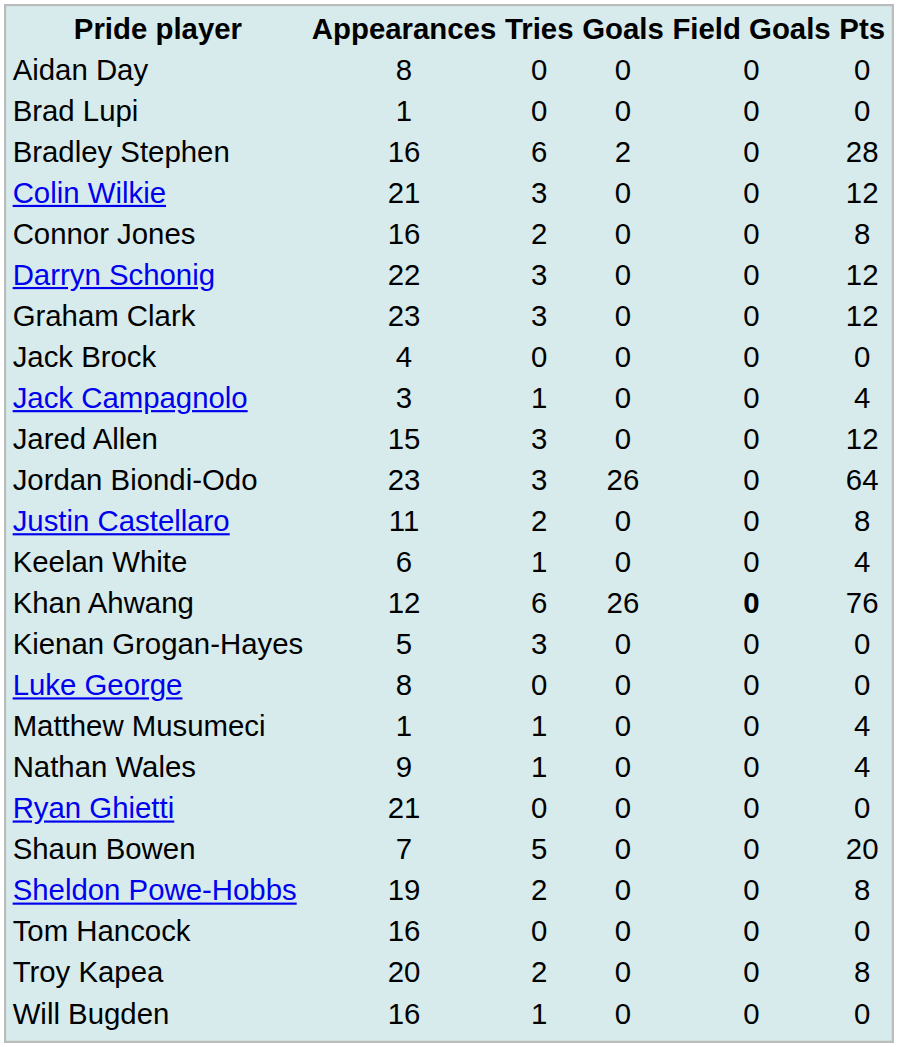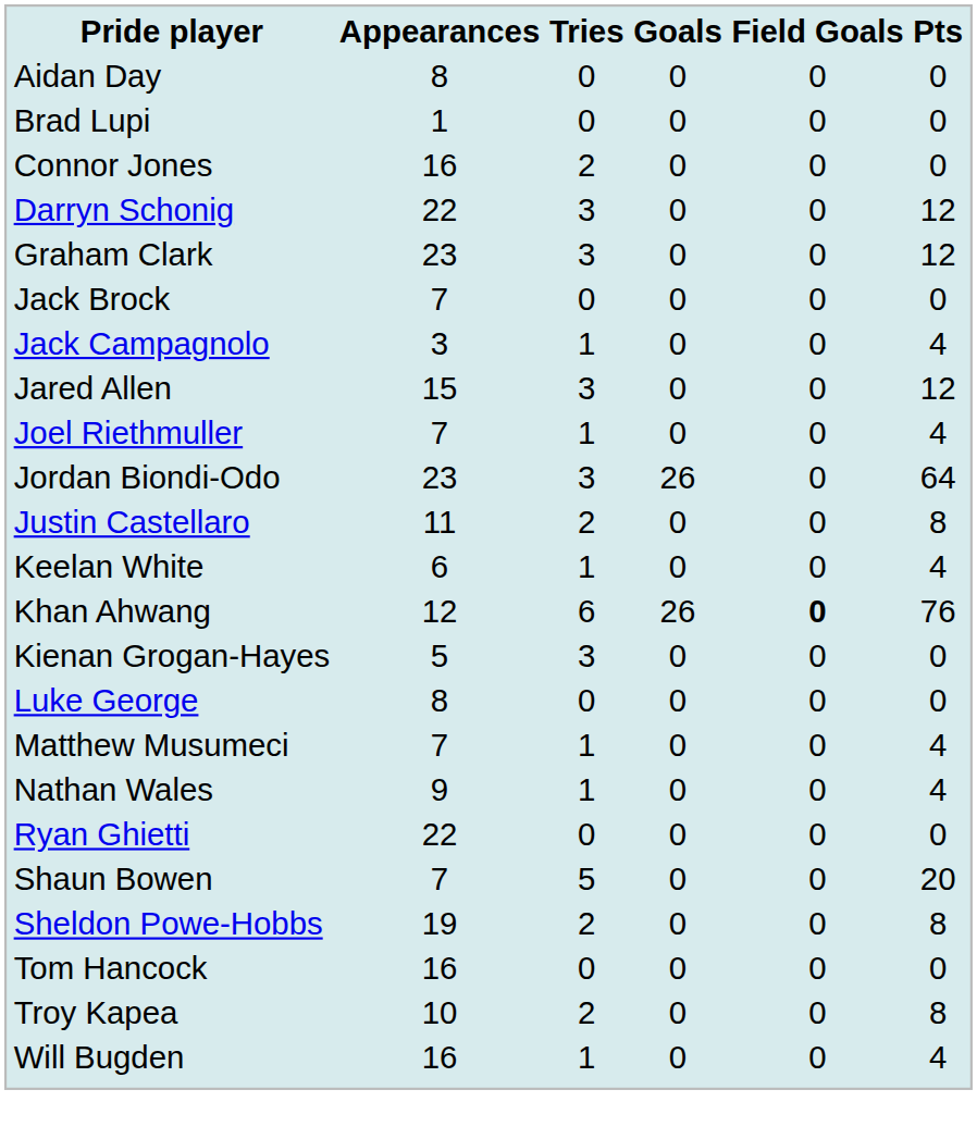- row: Bradley Stephen | 16 | 6 | 2 | 0 | 28
- row: Colin Wilkie | 21 | 3 | 0 | 0 | 12
Connor Jones | Pts: 8 -> 0
Jack Brock | Appearances: 4 -> 7
+ row: Joel Riethmuller | 7 | 1 | 0 | 0 | 4
Matthew Musumeci | Appearances: 1 -> 7
Ryan Ghietti | Appearances: 21 -> 22
Troy Kapea | Appearances: 20 -> 10
Will Bugden | Pts: 0 -> 4
